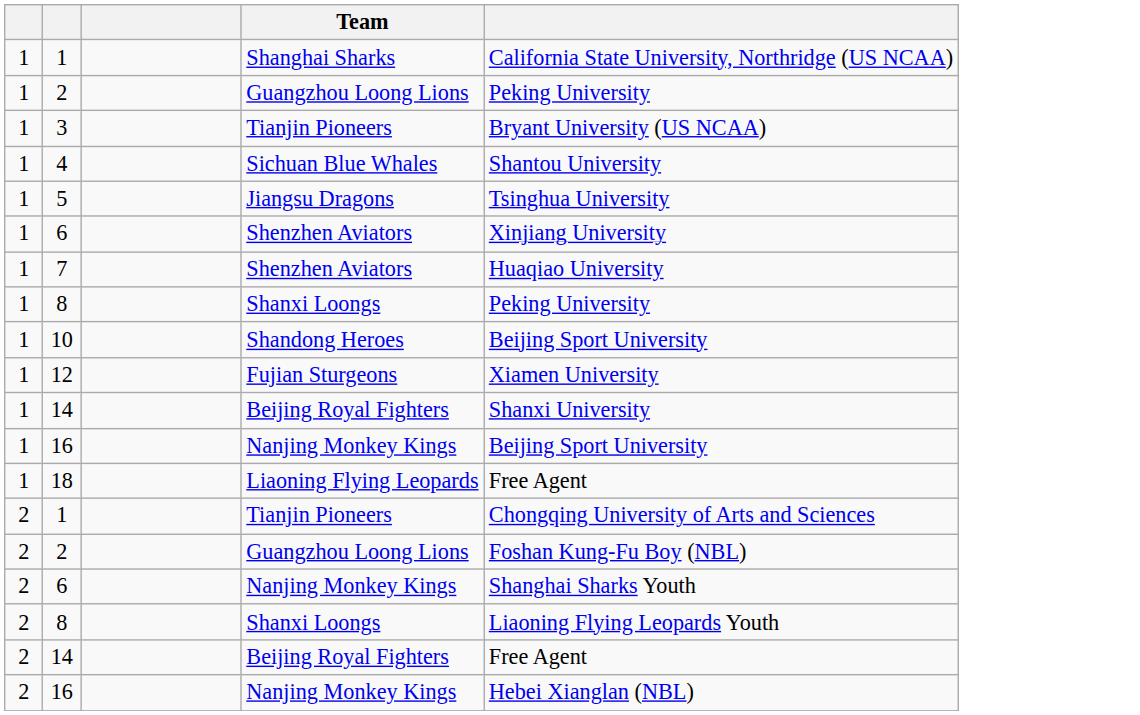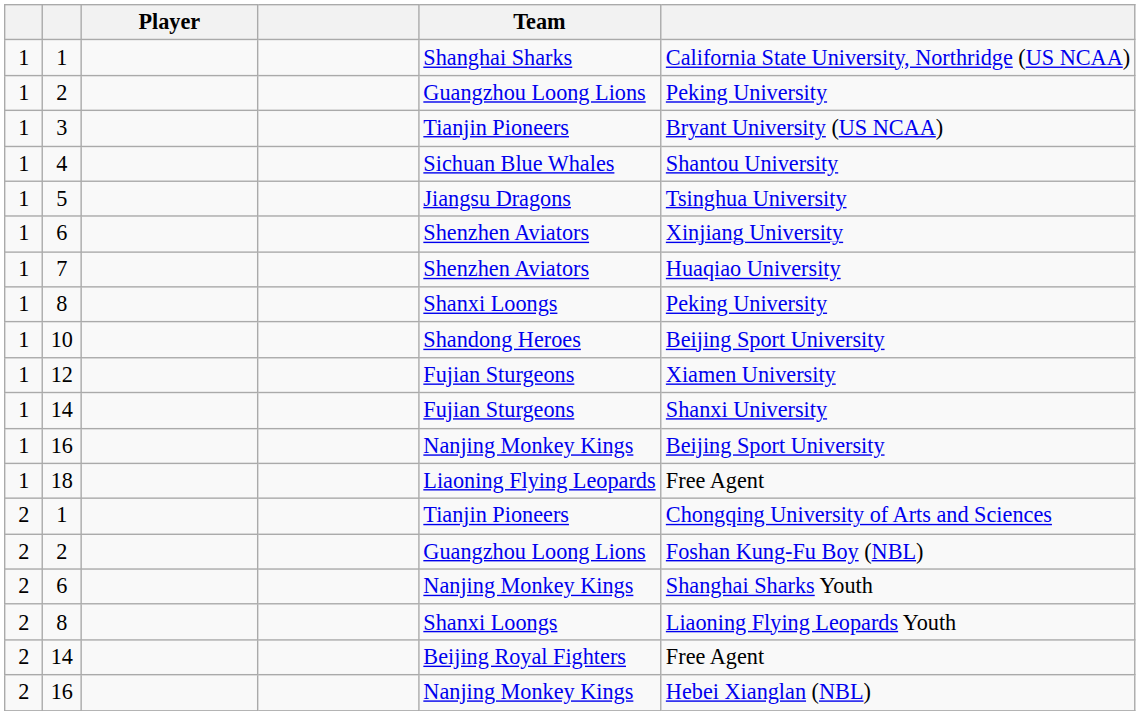+ column: Player
1 / 14 | Team: Beijing Royal Fighters -> Fujian Sturgeons
